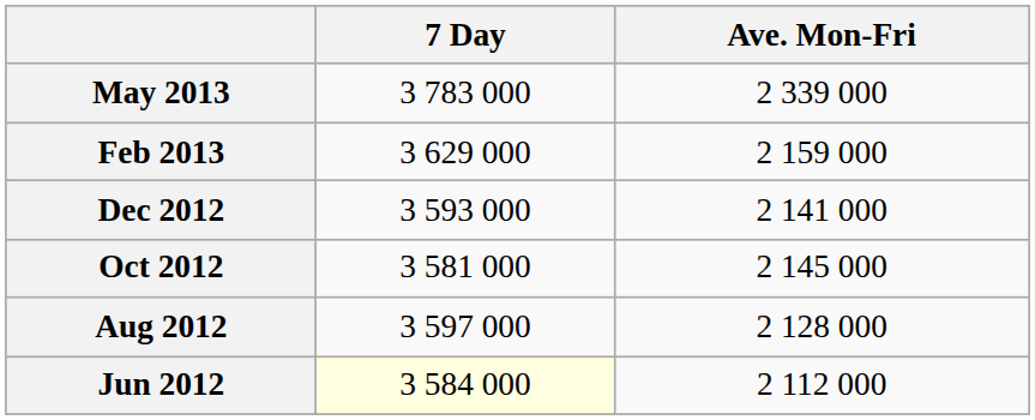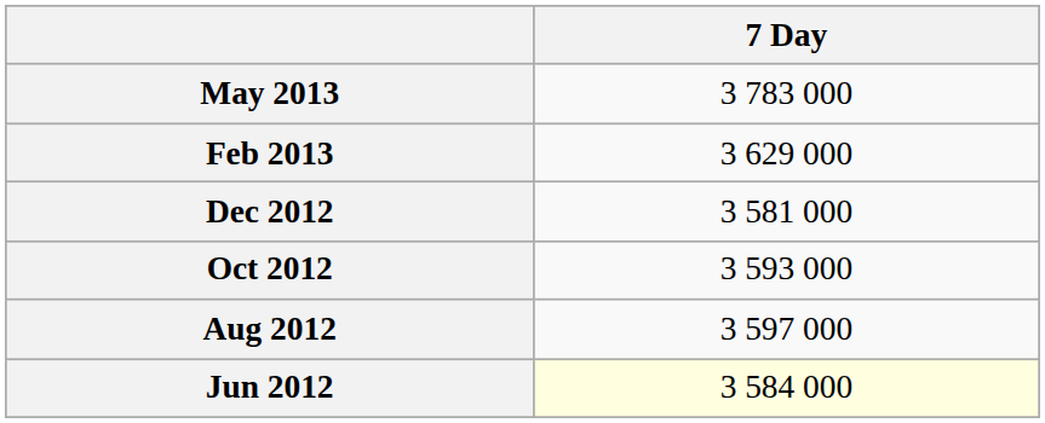- column: Ave. Mon-Fri | 2 339 000 | 2 159 000 | 2 141 000 | 2 145 000 | 2 128 000 | 2 112 000
Dec 2012 | 7 Day: 3 593 000 -> 3 581 000
Oct 2012 | 7 Day: 3 581 000 -> 3 593 000
